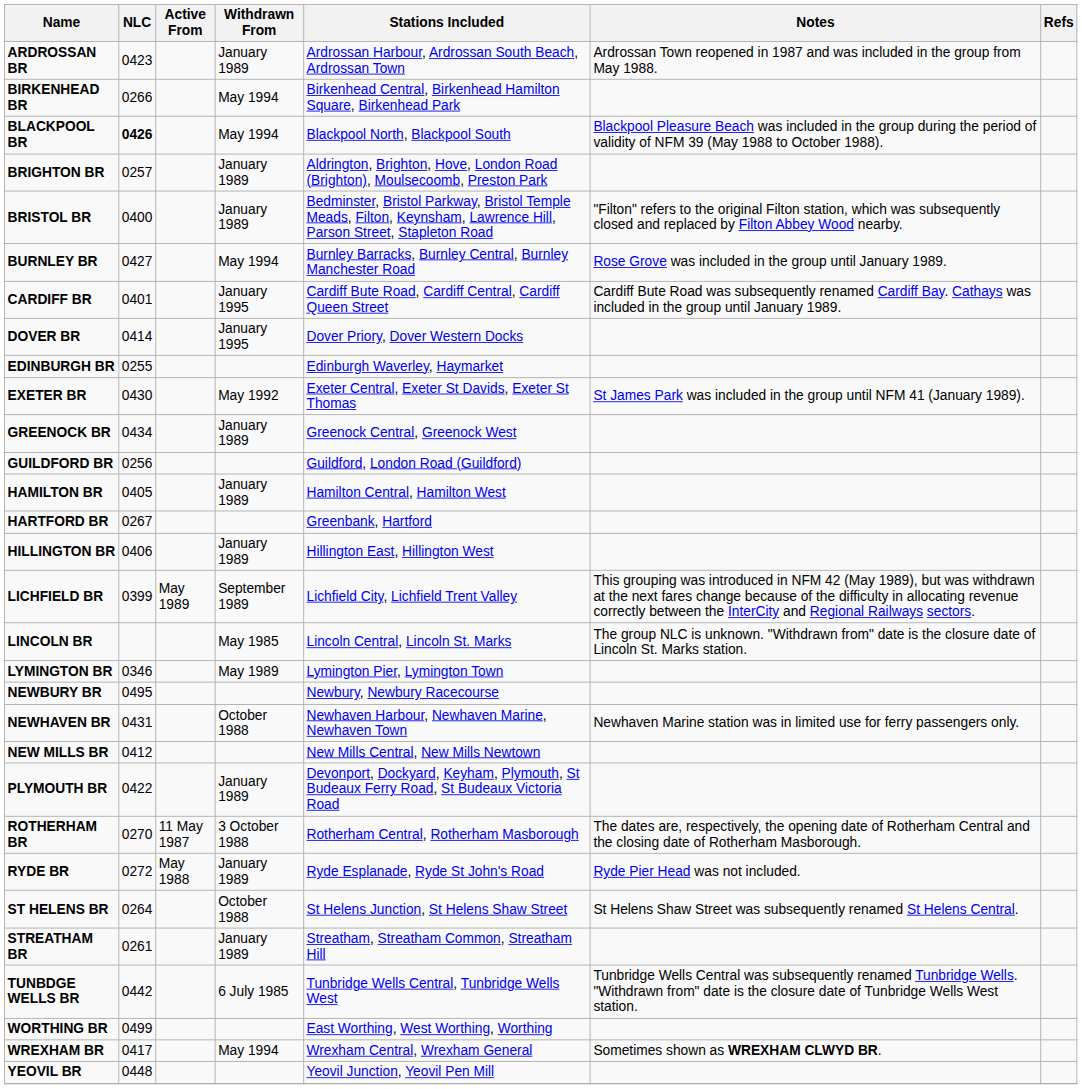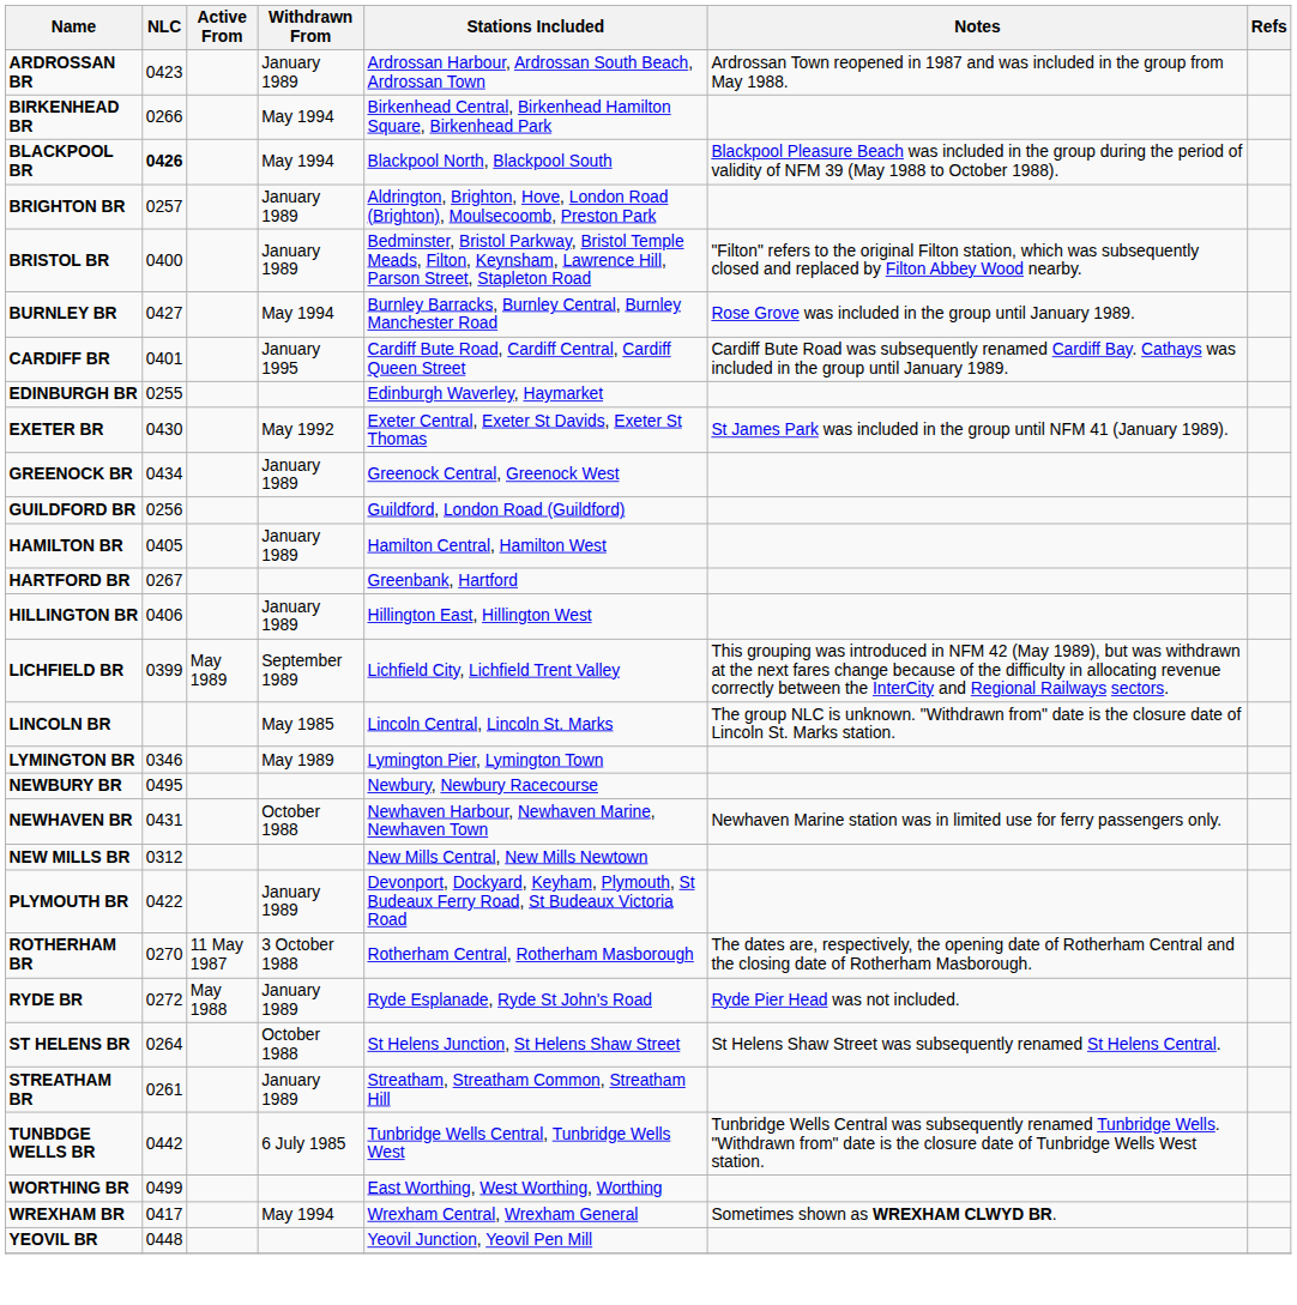- row: DOVER BR | 0414 | January 1995 | Dover Priory, Dover Western Docks
NEW MILLS BR | NLC: 0412 -> 0312
